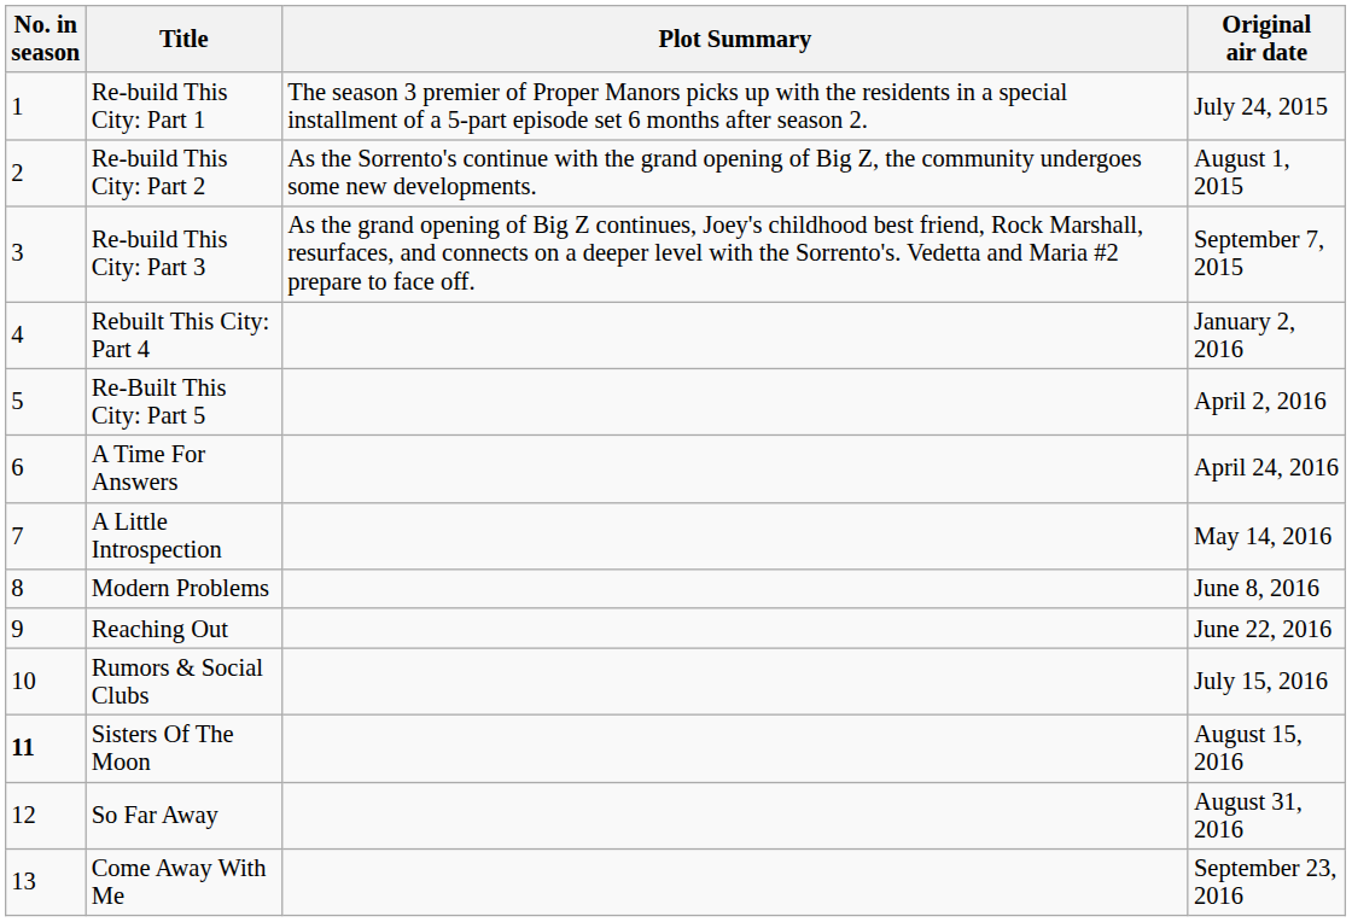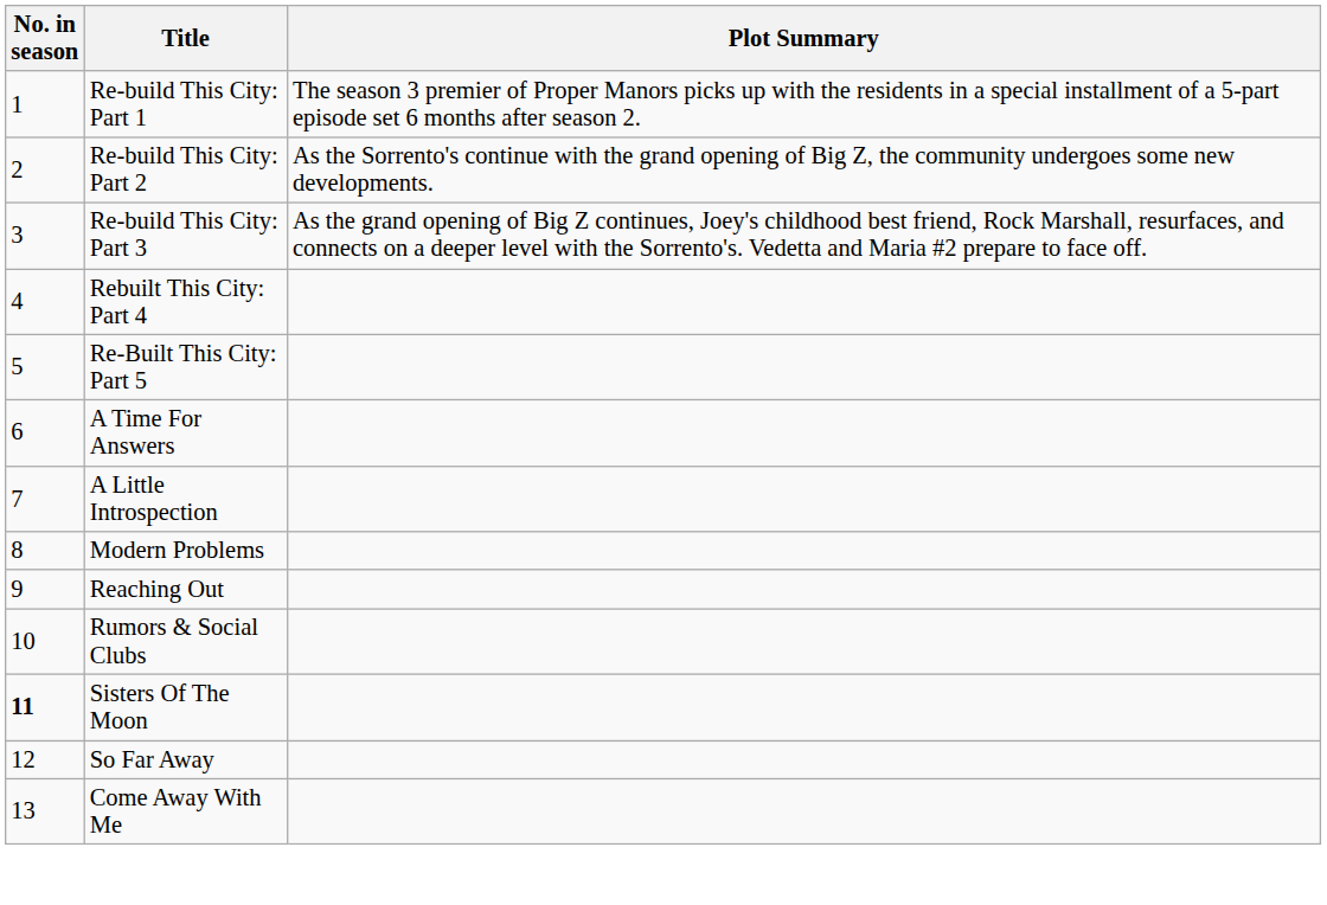- column: Original air date | July 24, 2015 | August 1, 2015 | September 7, 2015 | January 2, 2016 | April 2, 2016 | April 24, 2016 | May 14, 2016 | June 8, 2016 | June 22, 2016 | July 15, 2016 | August 15, 2016 | August 31, 2016 | September 23, 2016
